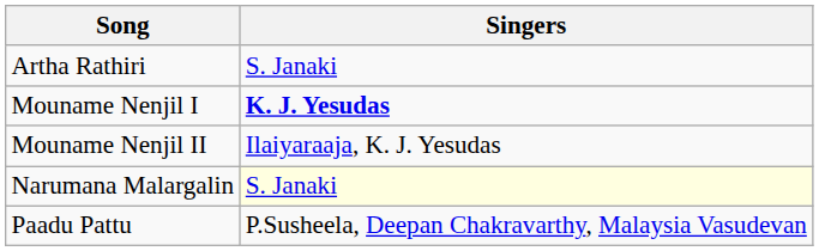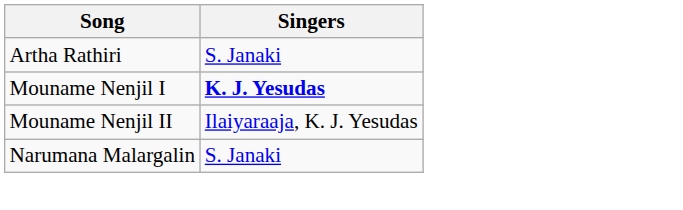Narumana Malargalin | Singers: lightyellow background -> no background
- row: Paadu Pattu | P.Susheela, Deepan Chakravarthy, Malaysia Vasudevan
